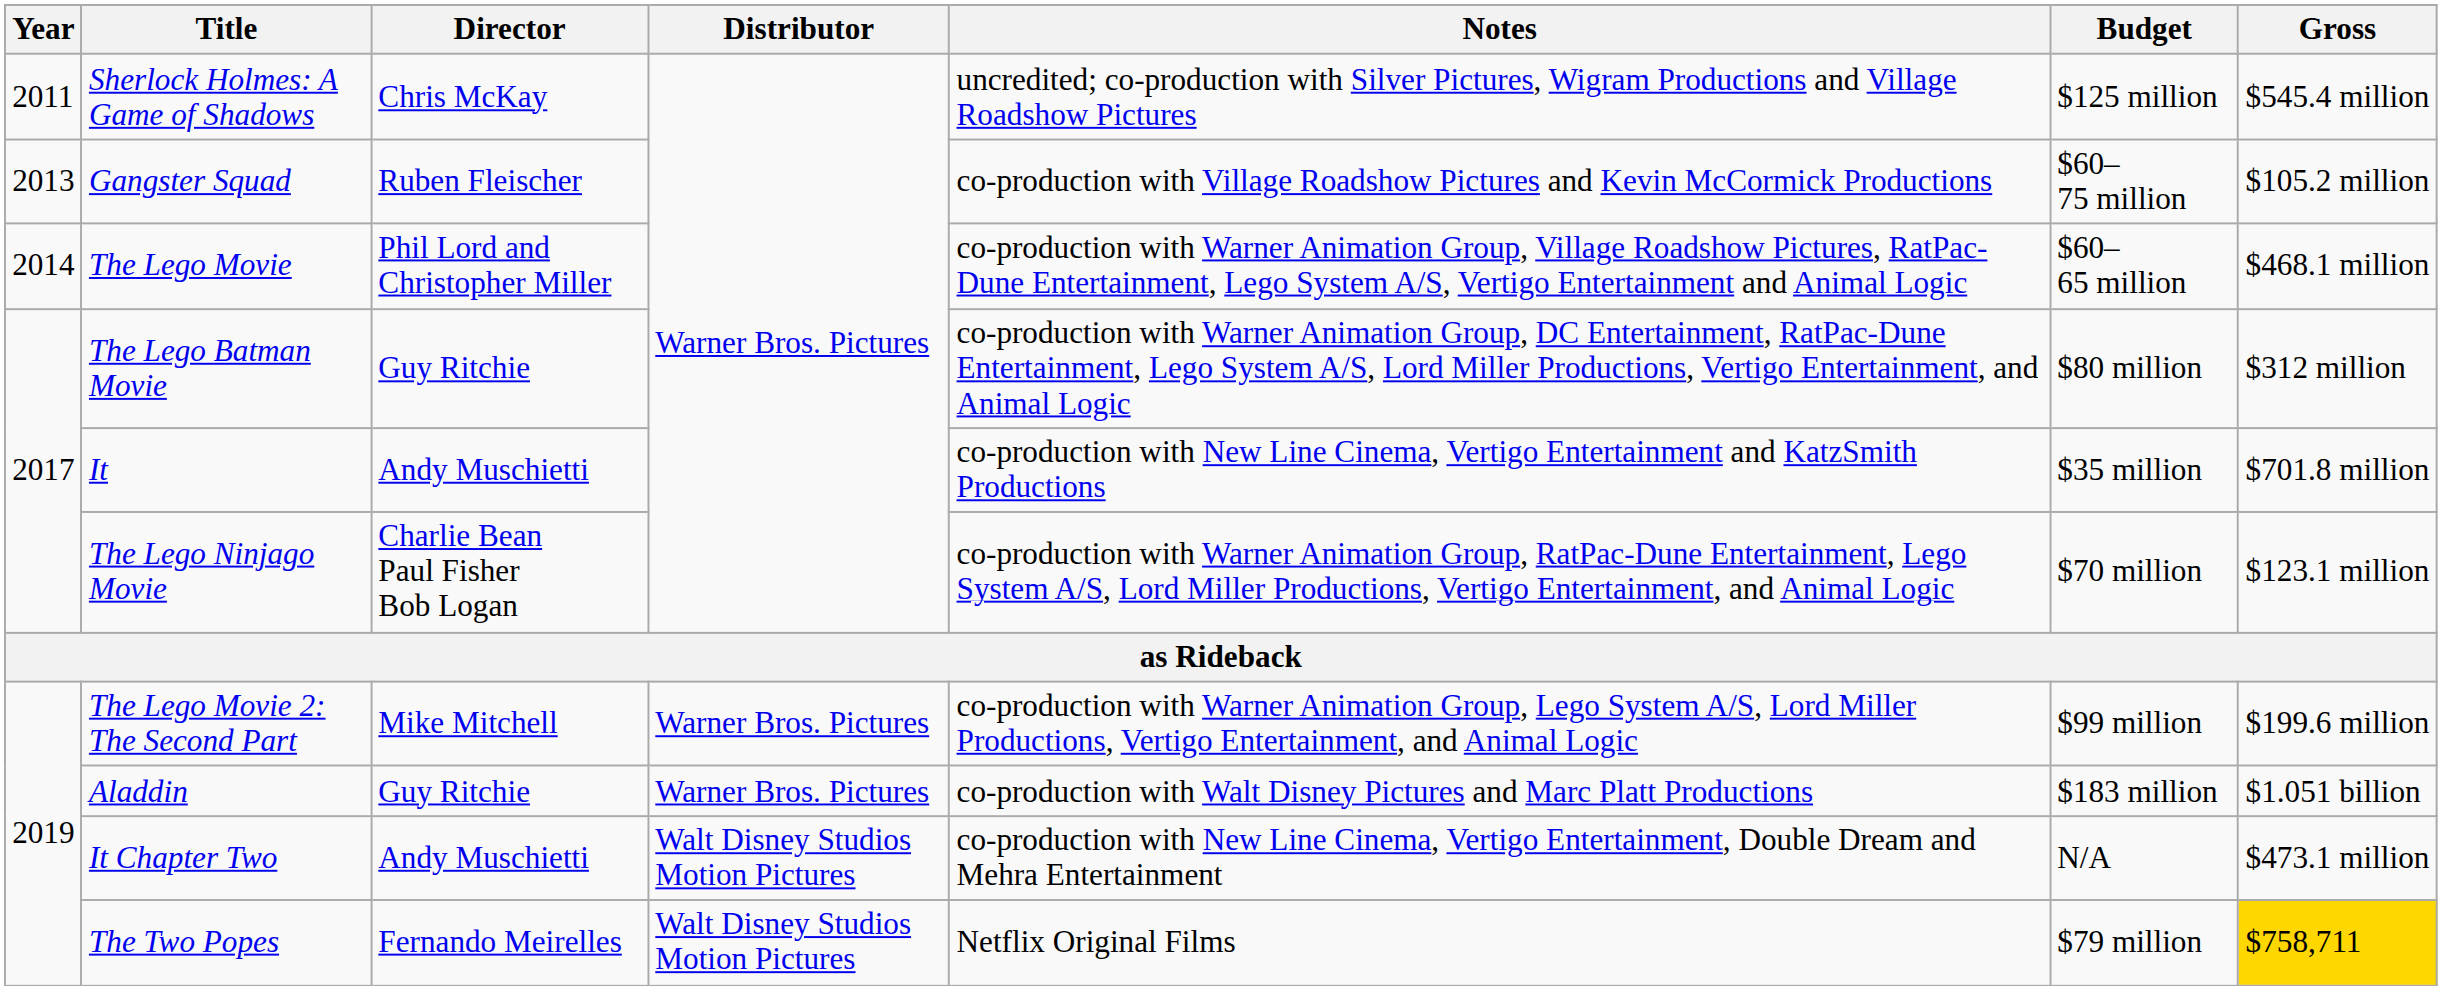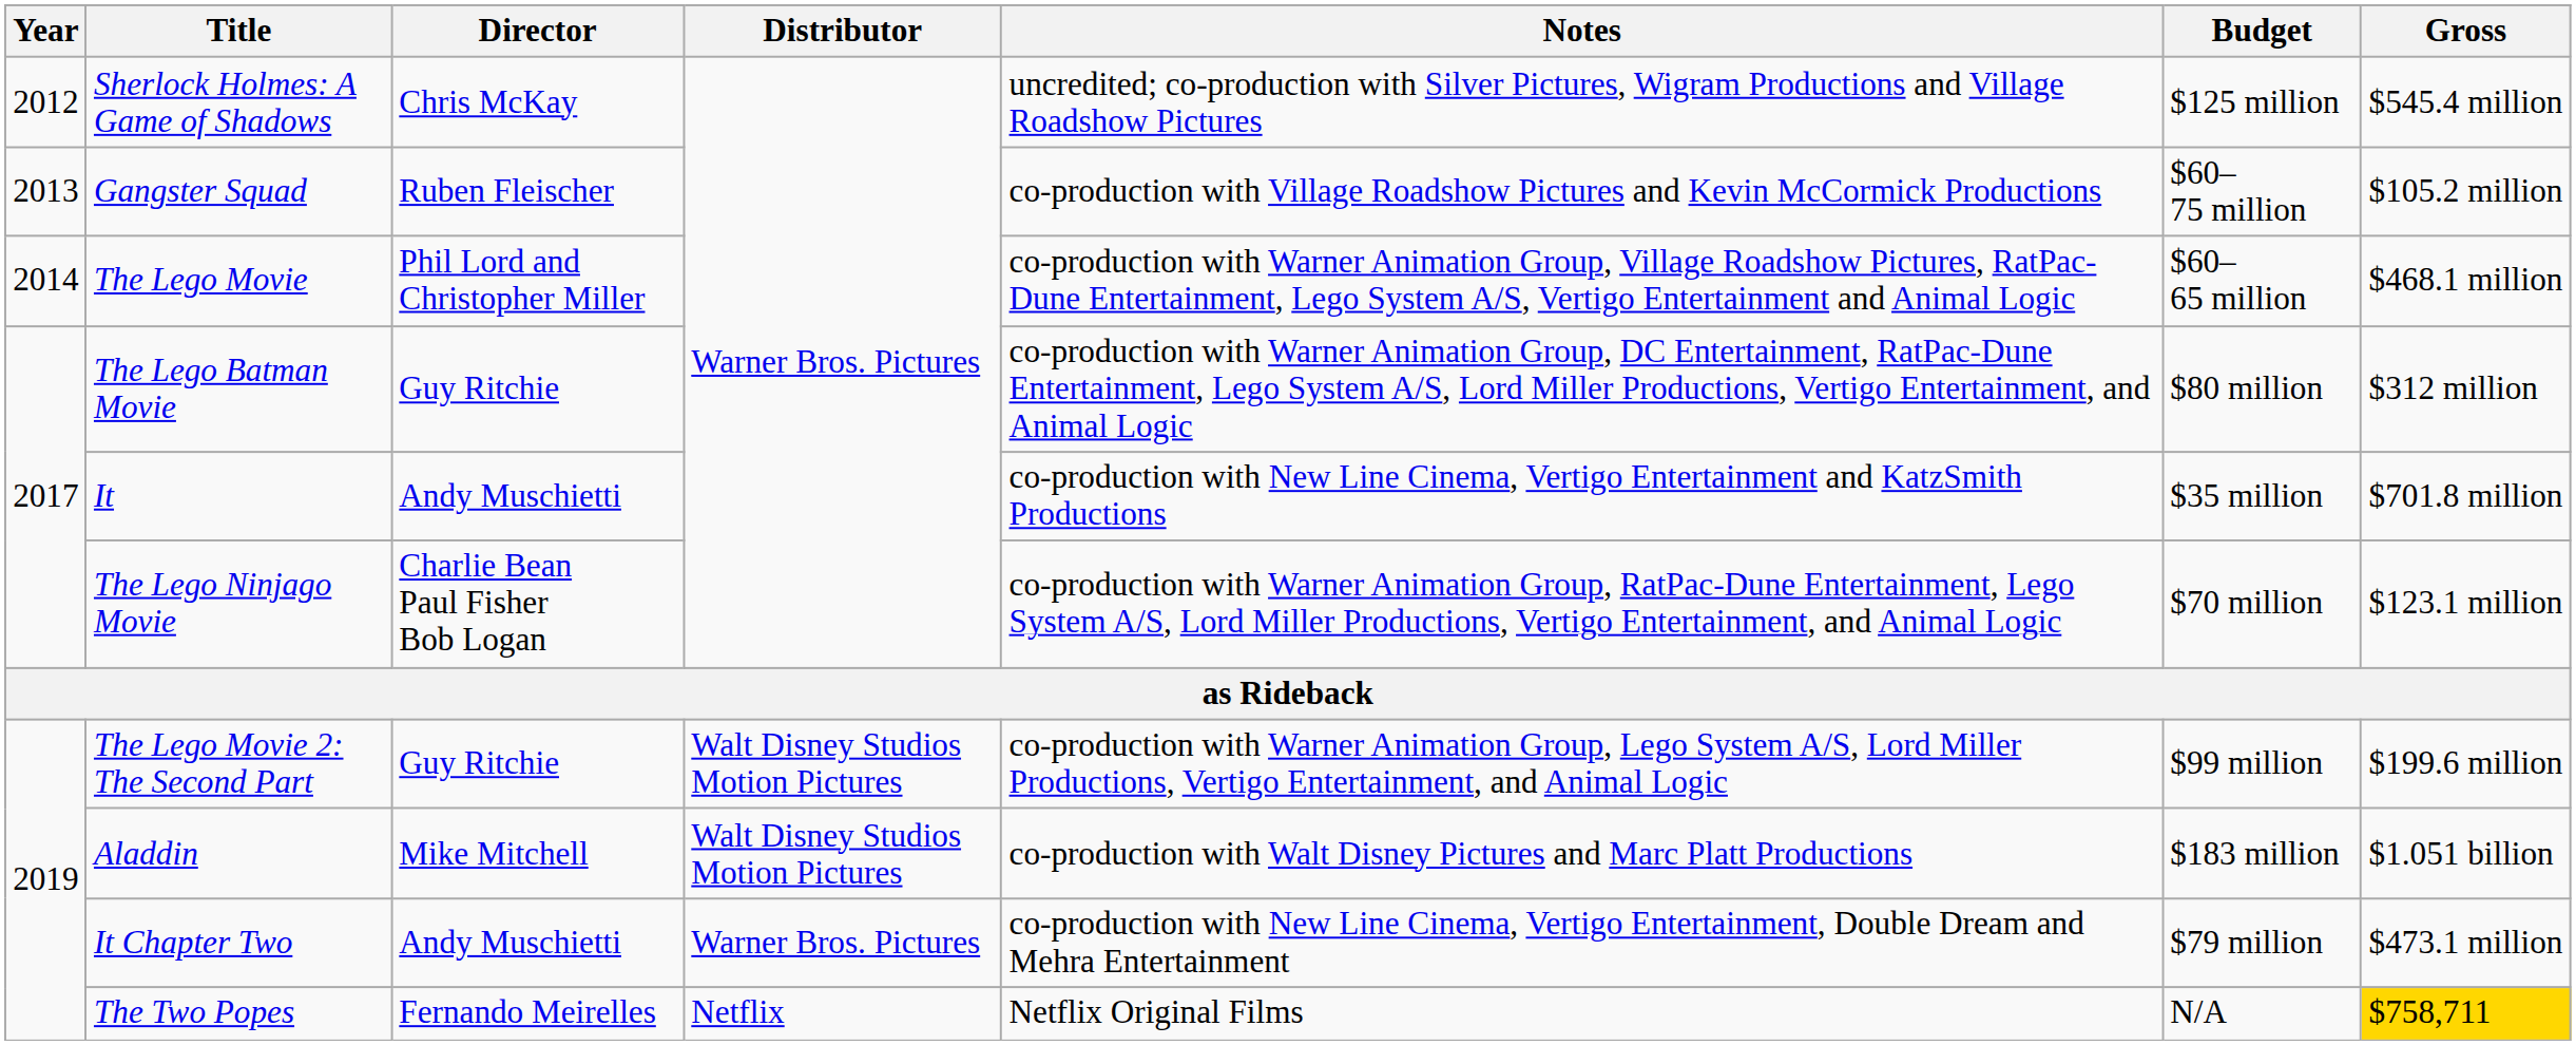Sherlock Holmes: A Game of Shadows | Year: 2011 -> 2012
The Lego Movie 2: The Second Part | Director: Mike Mitchell -> Guy Ritchie
The Lego Movie 2: The Second Part | Distributor: Warner Bros. Pictures -> Walt Disney Studios Motion Pictures
Aladdin | Director: Guy Ritchie -> Mike Mitchell
Aladdin | Distributor: Warner Bros. Pictures -> Walt Disney Studios Motion Pictures
It Chapter Two | Distributor: Walt Disney Studios Motion Pictures -> Warner Bros. Pictures
It Chapter Two | Budget: N/A -> $79 million
The Two Popes | Distributor: Walt Disney Studios Motion Pictures -> Netflix
The Two Popes | Budget: $79 million -> N/A
